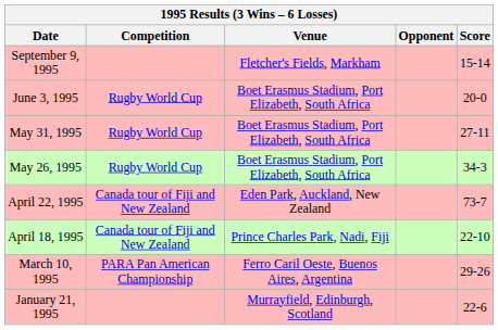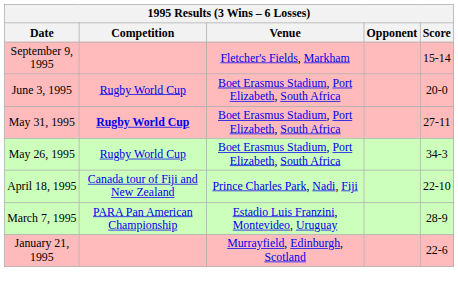May 31, 1995 | Competition: normal -> bold
- row: April 22, 1995 | Canada tour of Fiji and New Zealand | Eden Park, Auckland, New Zealand | 73-7
- row: March 10, 1995 | PARA Pan American Championship | Ferro Caril Oeste, Buenos Aires, Argentina | 29-26
+ row: March 7, 1995 | PARA Pan American Championship | Estadio Luis Franzini, Montevideo, Uruguay | 28-9
